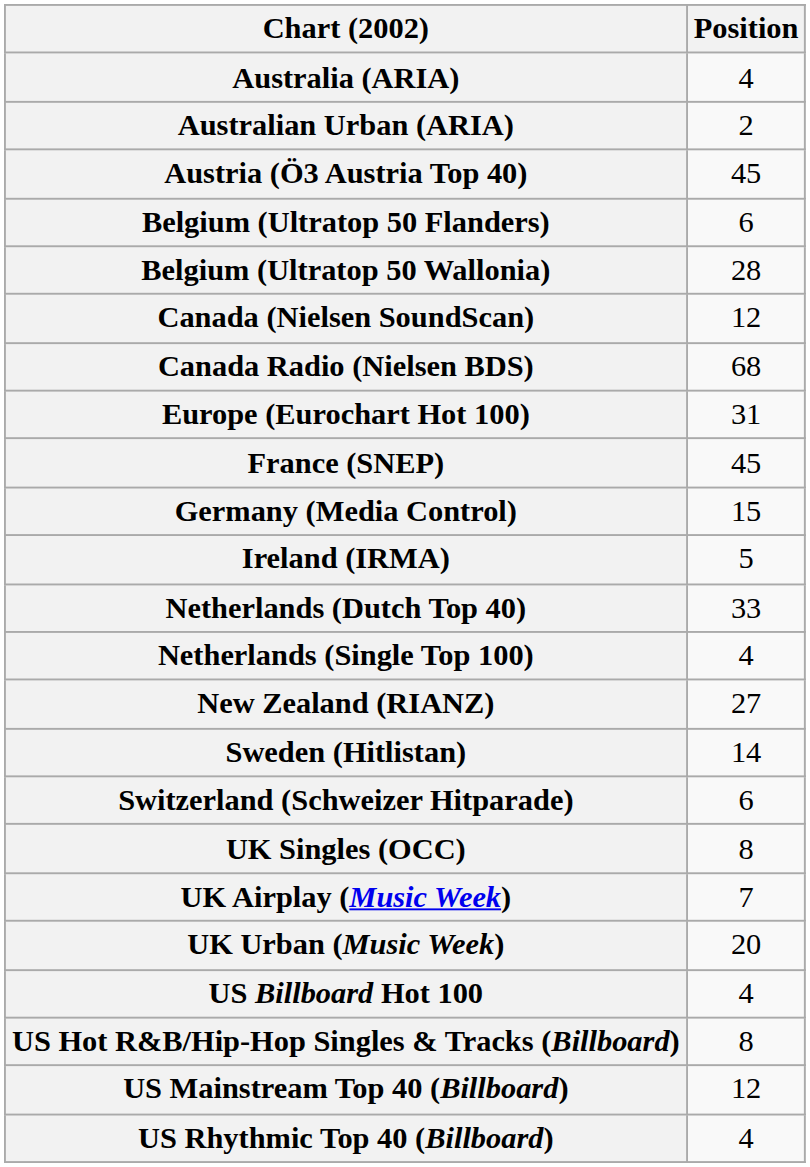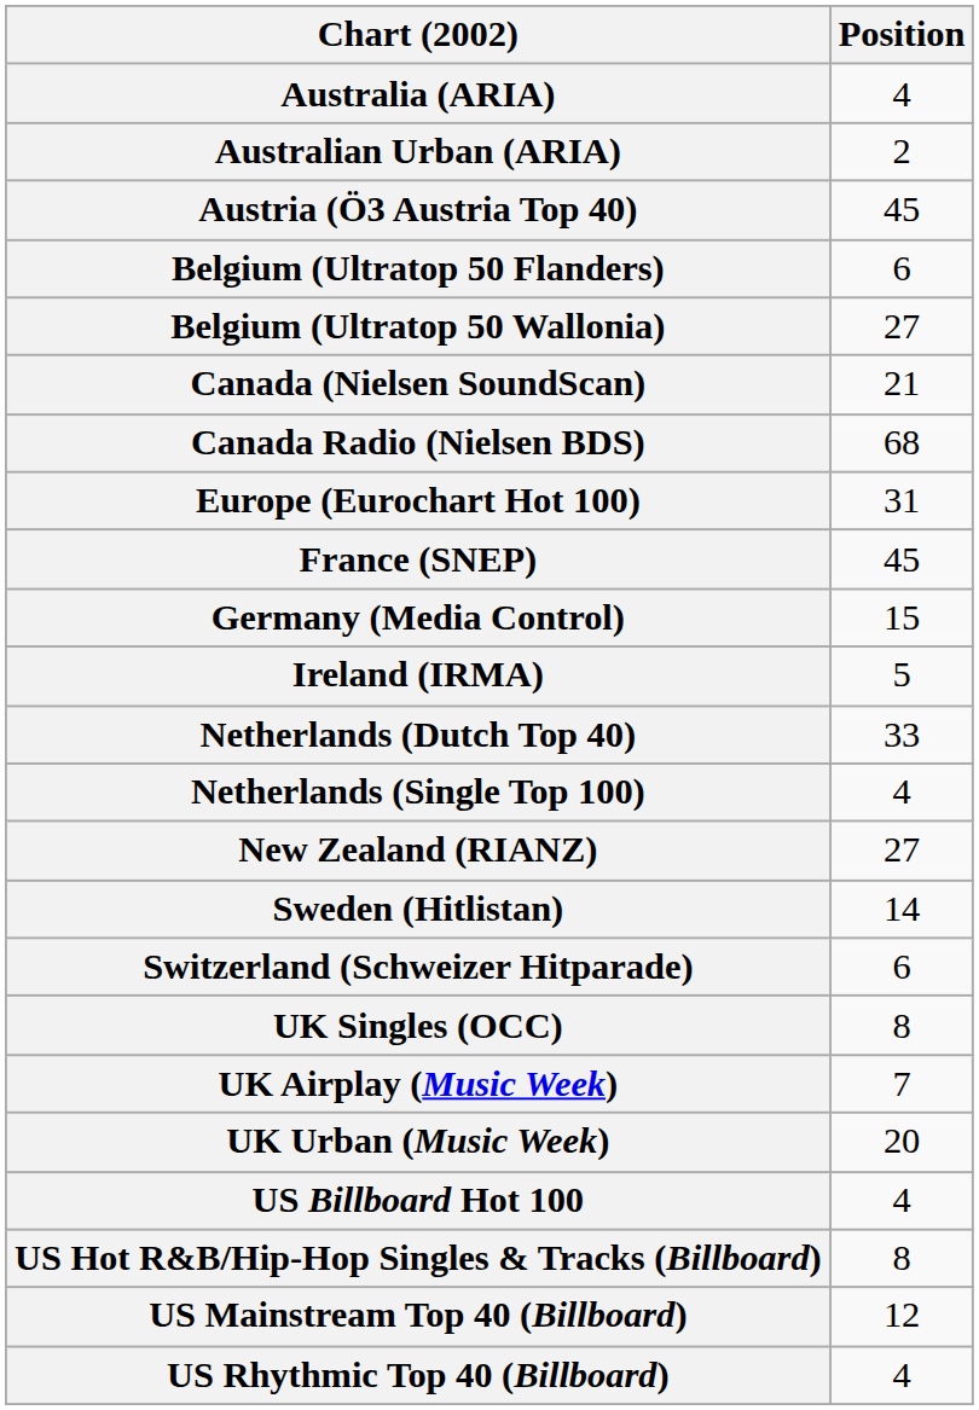Belgium (Ultratop 50 Wallonia) | Position: 28 -> 27
Canada (Nielsen SoundScan) | Position: 12 -> 21
